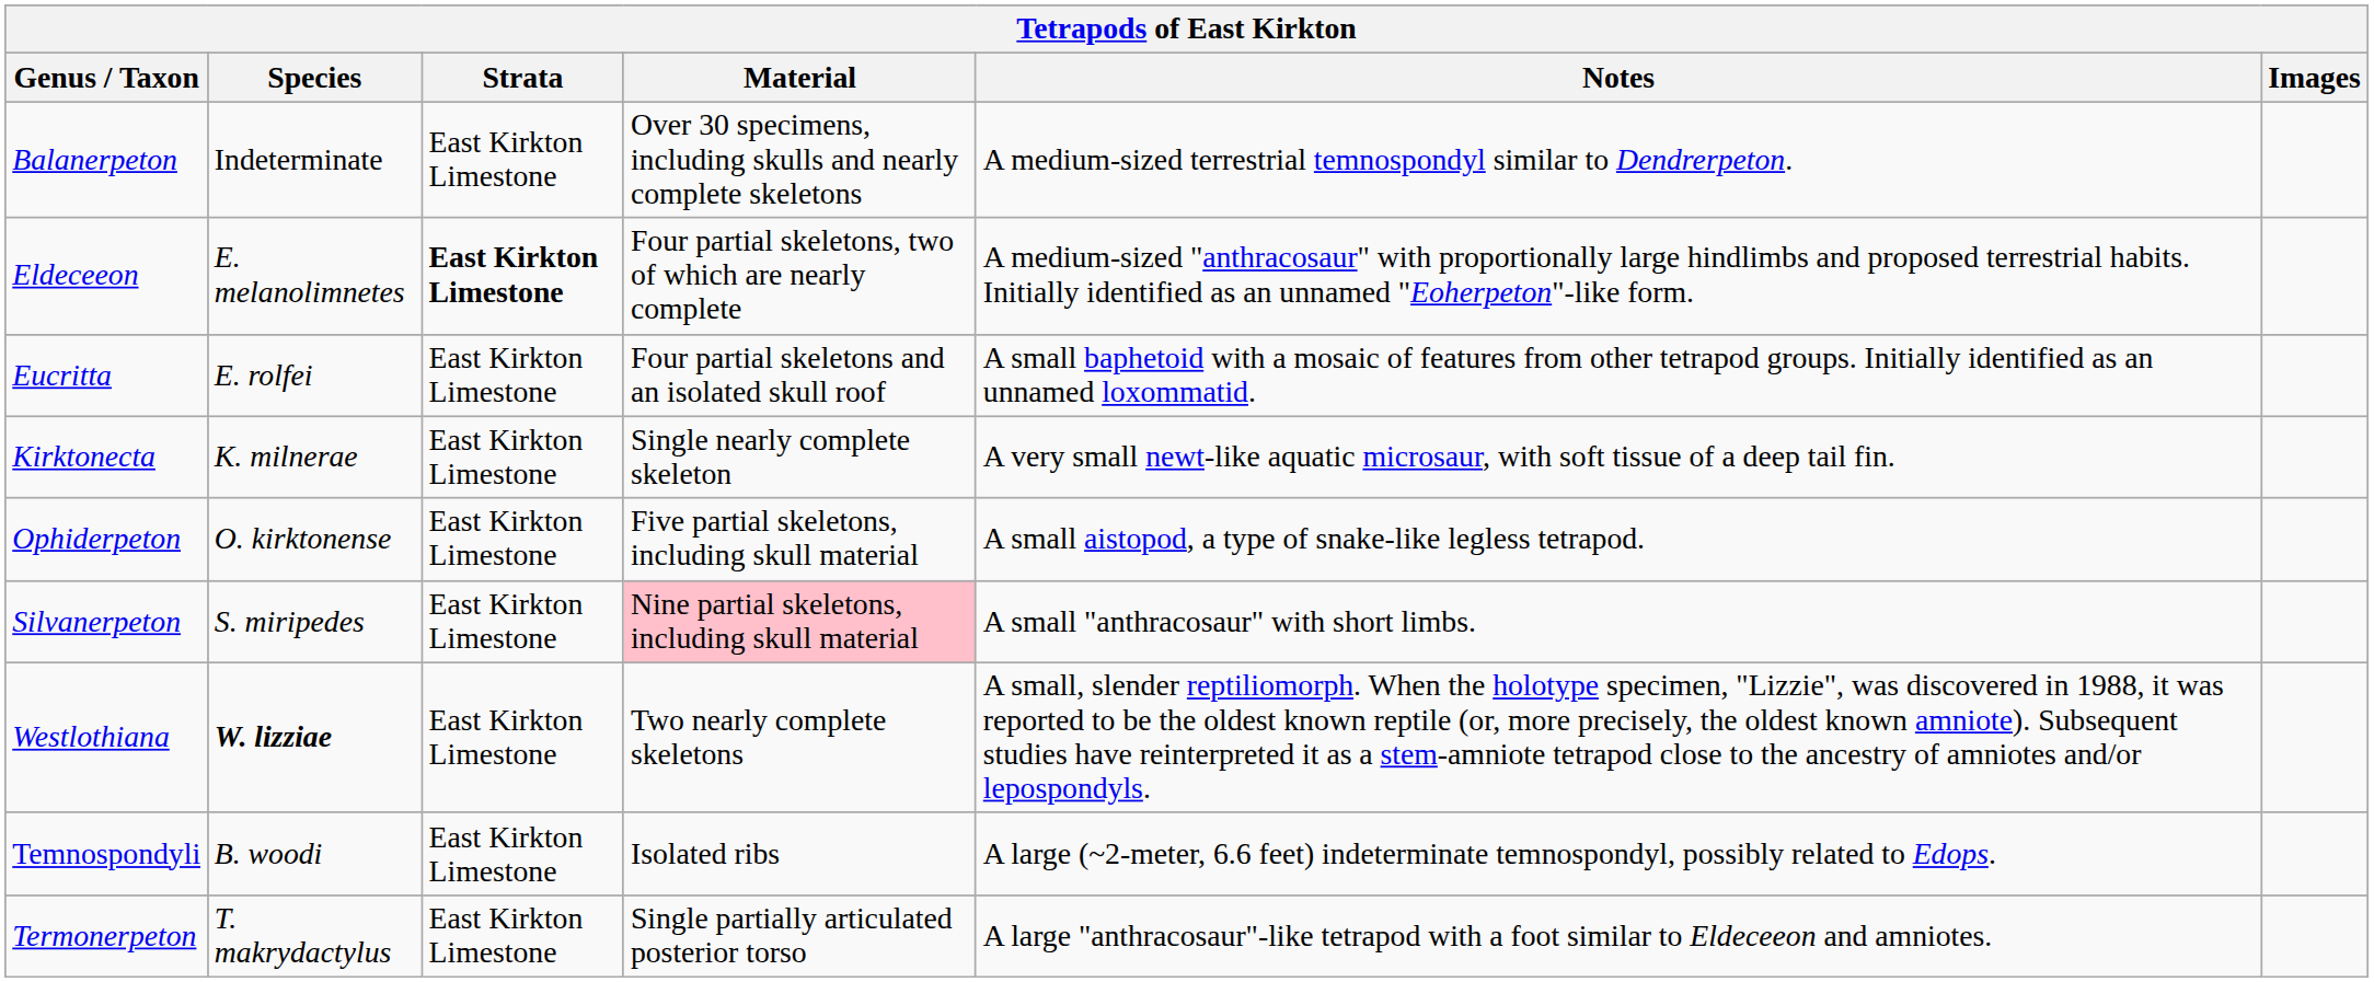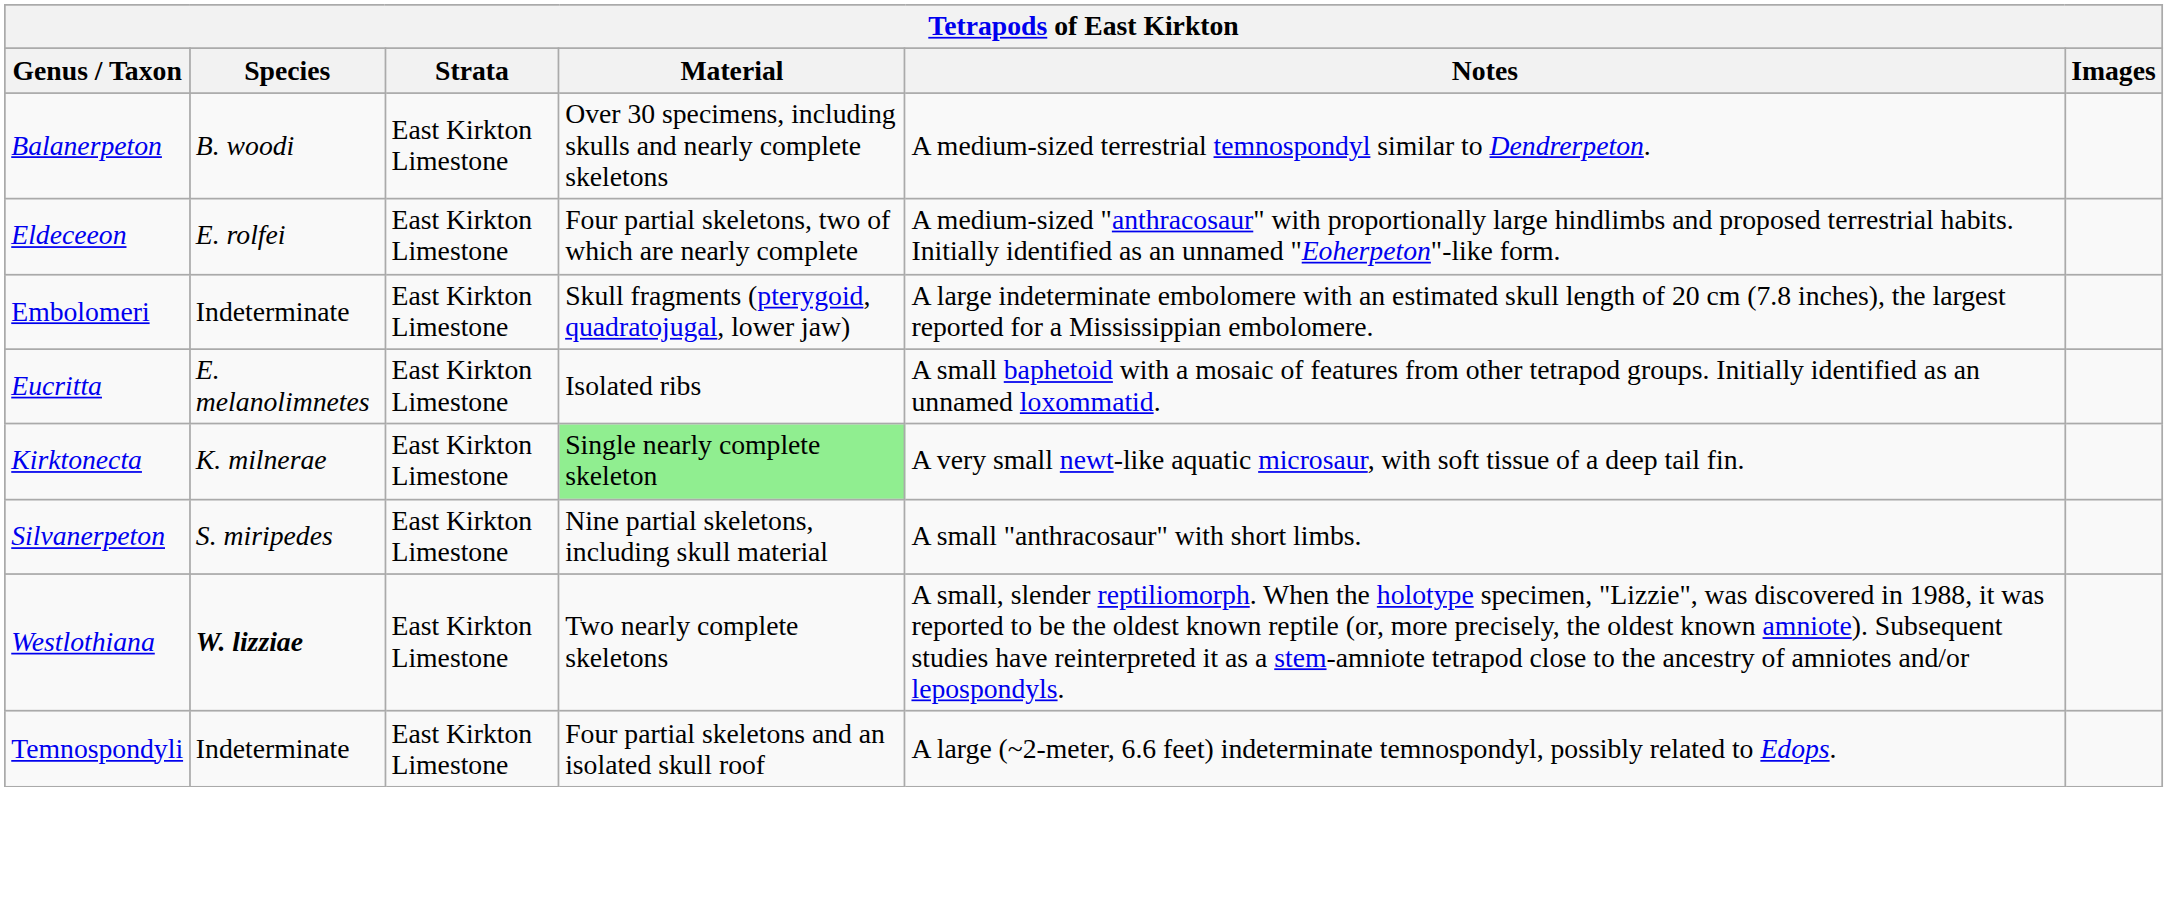Balanerpeton | Species: Indeterminate -> B. woodi
Eldeceeon | Species: E. melanolimnetes -> E. rolfei
Eldeceeon | Strata: bold -> normal
+ row: Embolomeri | Indeterminate | East Kirkton Limestone | Skull fragments (pterygoid, quadratojugal, lower jaw) | A large indeterminate embolomere with an estimated skull length of 20 cm (7.8 inches), the largest reported for a Mississippian embolomere.
Eucritta | Species: E. rolfei -> E. melanolimnetes
Eucritta | Material: Four partial skeletons and an isolated skull roof -> Isolated ribs
Kirktonecta | Material: no background -> lightgreen background
- row: Ophiderpeton | O. kirktonense | East Kirkton Limestone | Five partial skeletons, including skull material | A small aistopod, a type of snake-like legless tetrapod.
Silvanerpeton | Material: pink background -> no background
Temnospondyli | Species: B. woodi -> Indeterminate
Temnospondyli | Material: Isolated ribs -> Four partial skeletons and an isolated skull roof
- row: Termonerpeton | T. makrydactylus | East Kirkton Limestone | Single partially articulated posterior torso | A large "anthracosaur"-like tetrapod with a foot similar to Eldeceeon and amniotes.
